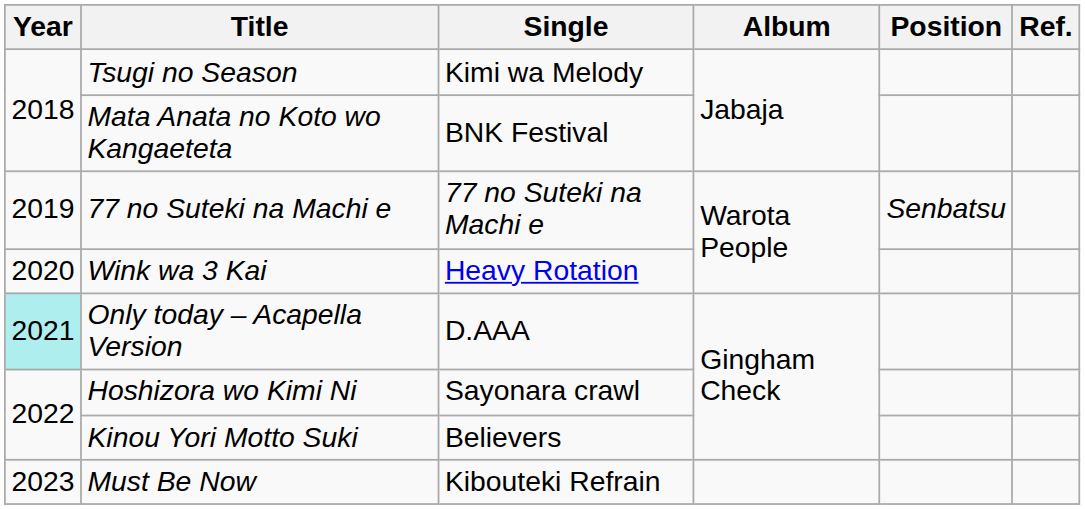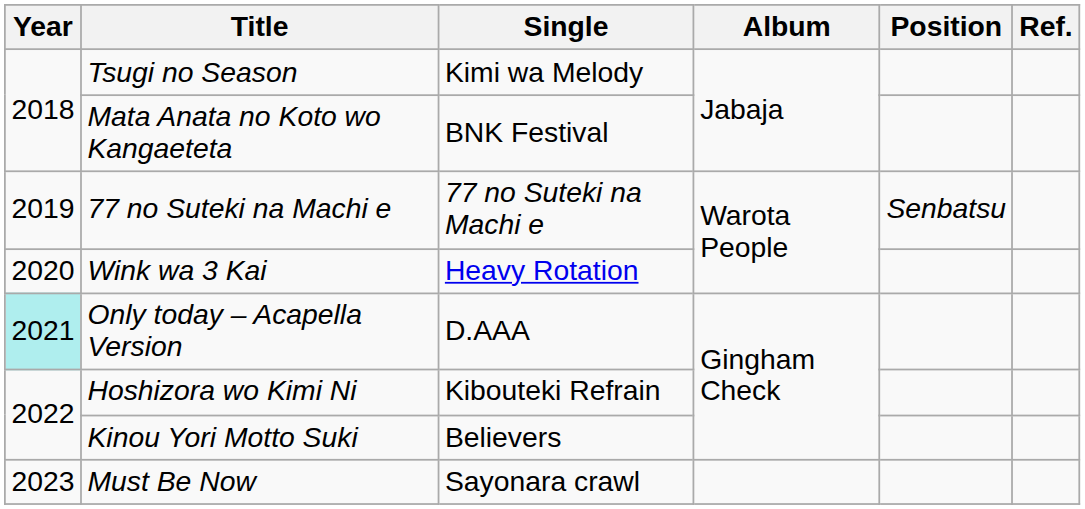Hoshizora wo Kimi Ni | Single: Sayonara crawl -> Kibouteki Refrain
Must Be Now | Single: Kibouteki Refrain -> Sayonara crawl
